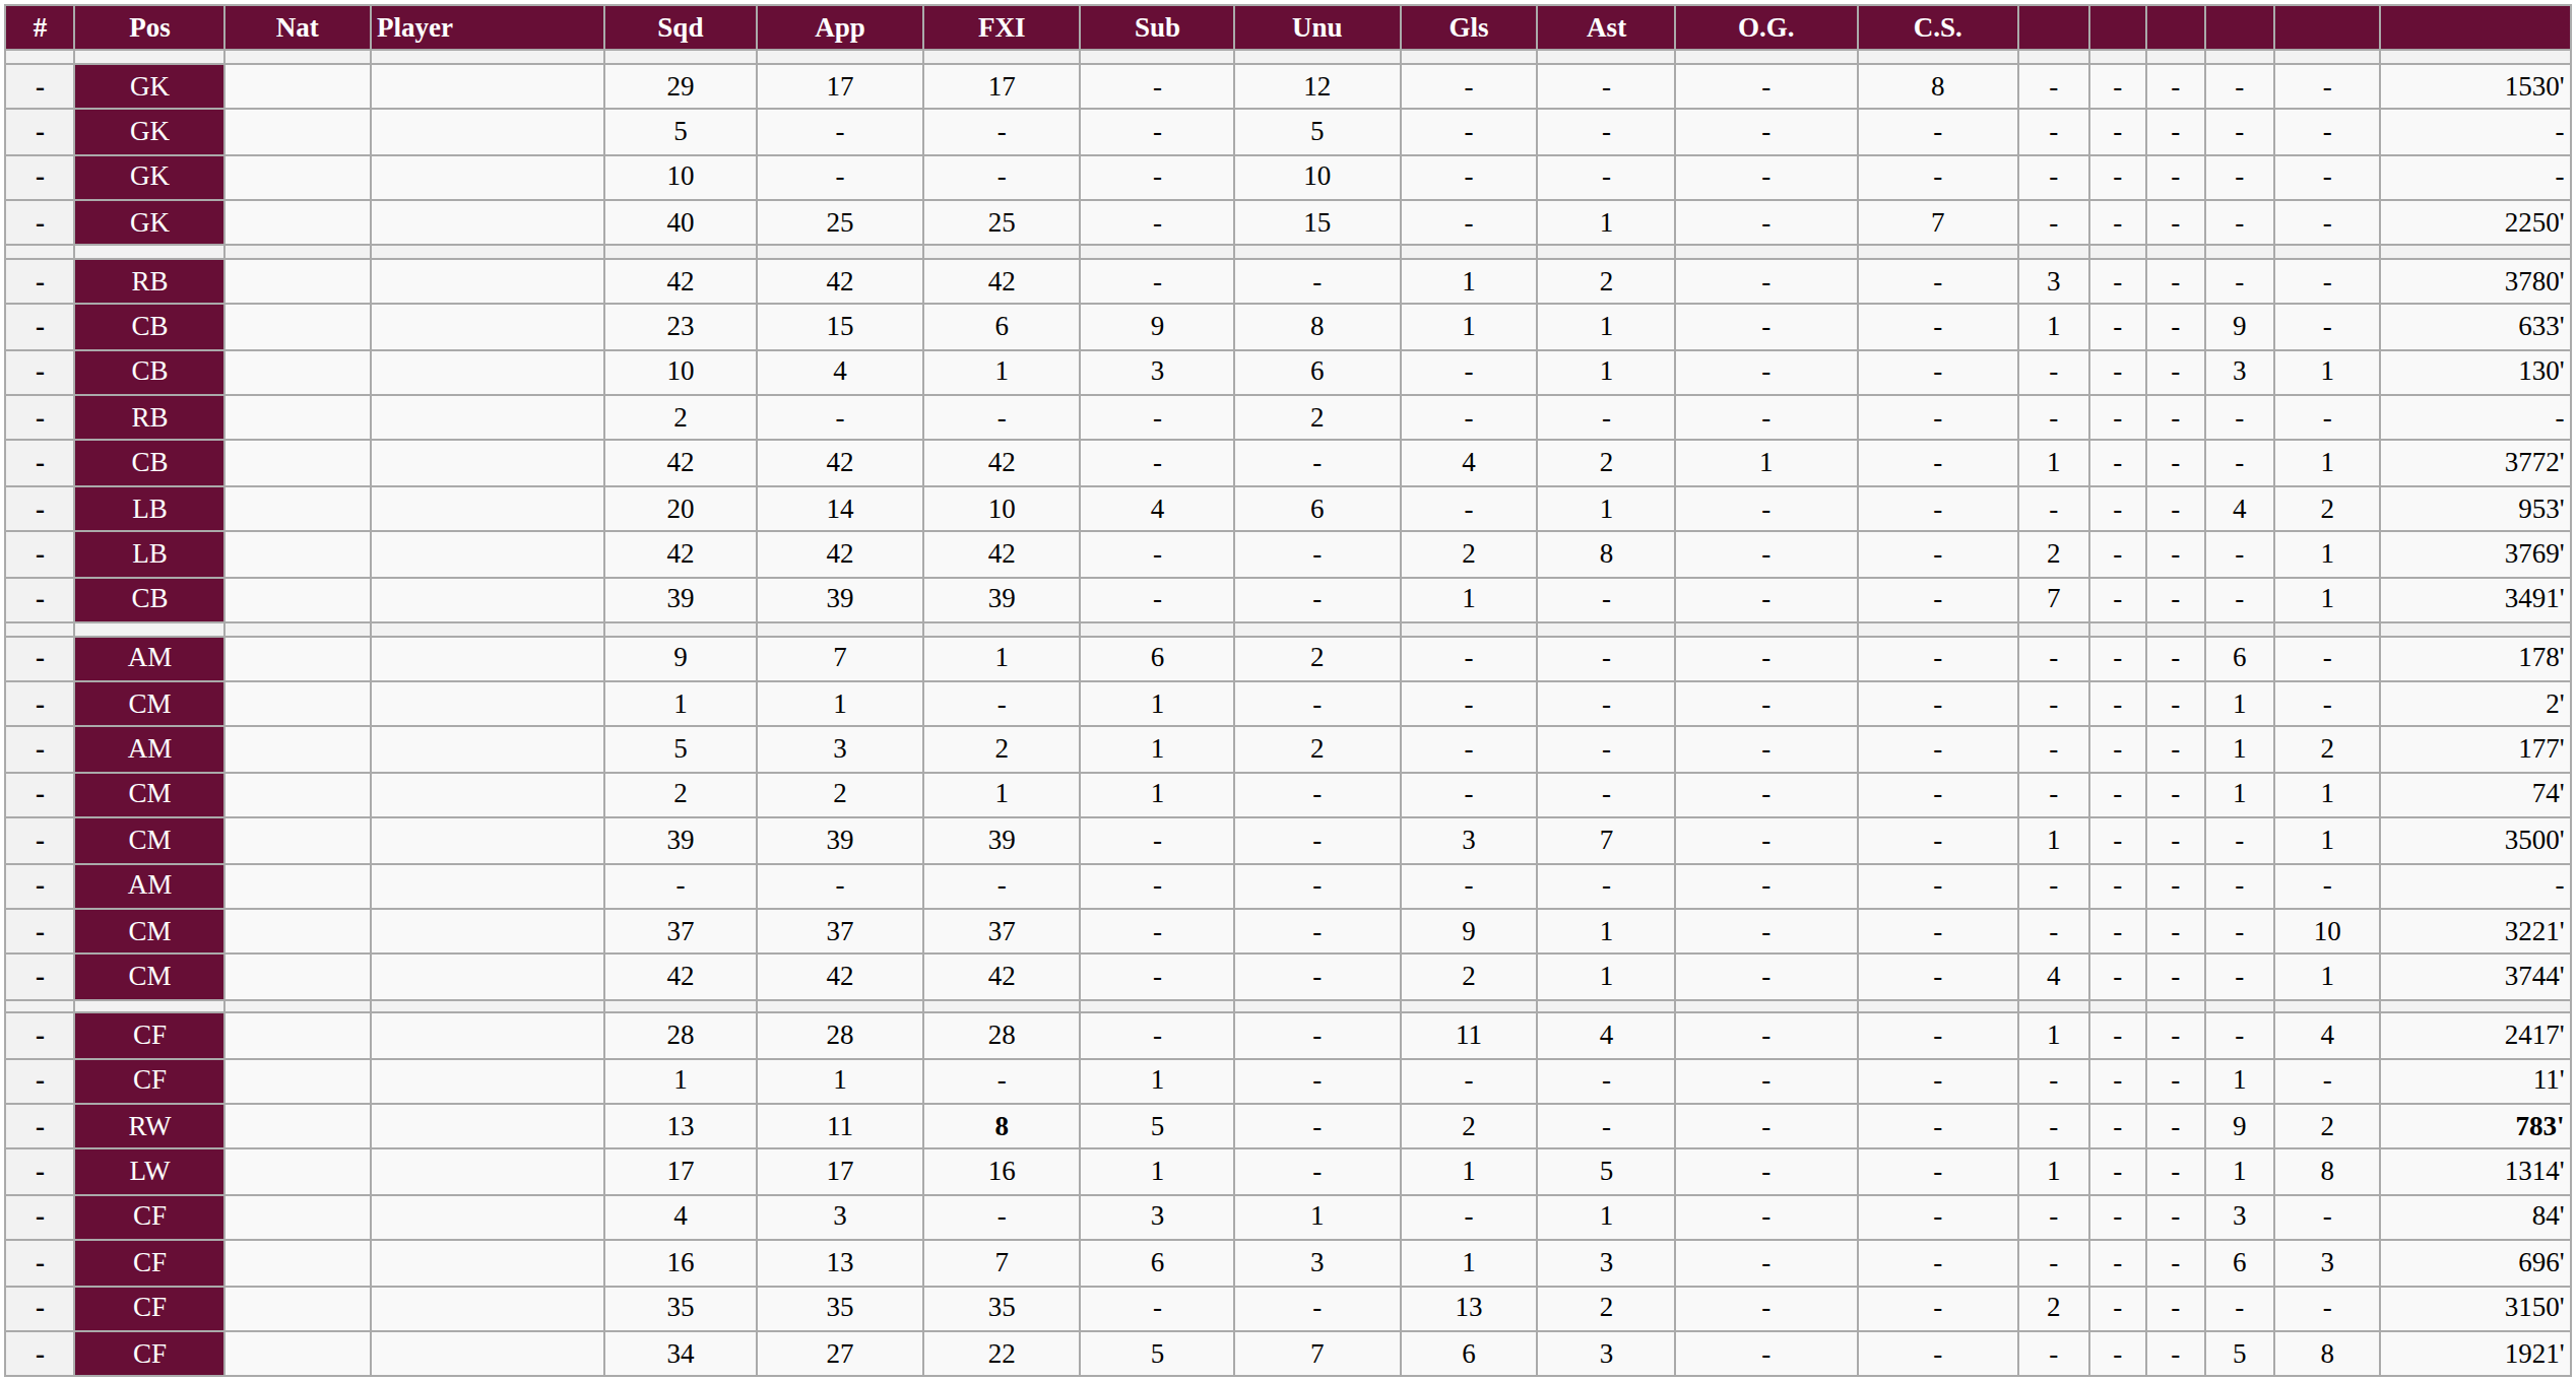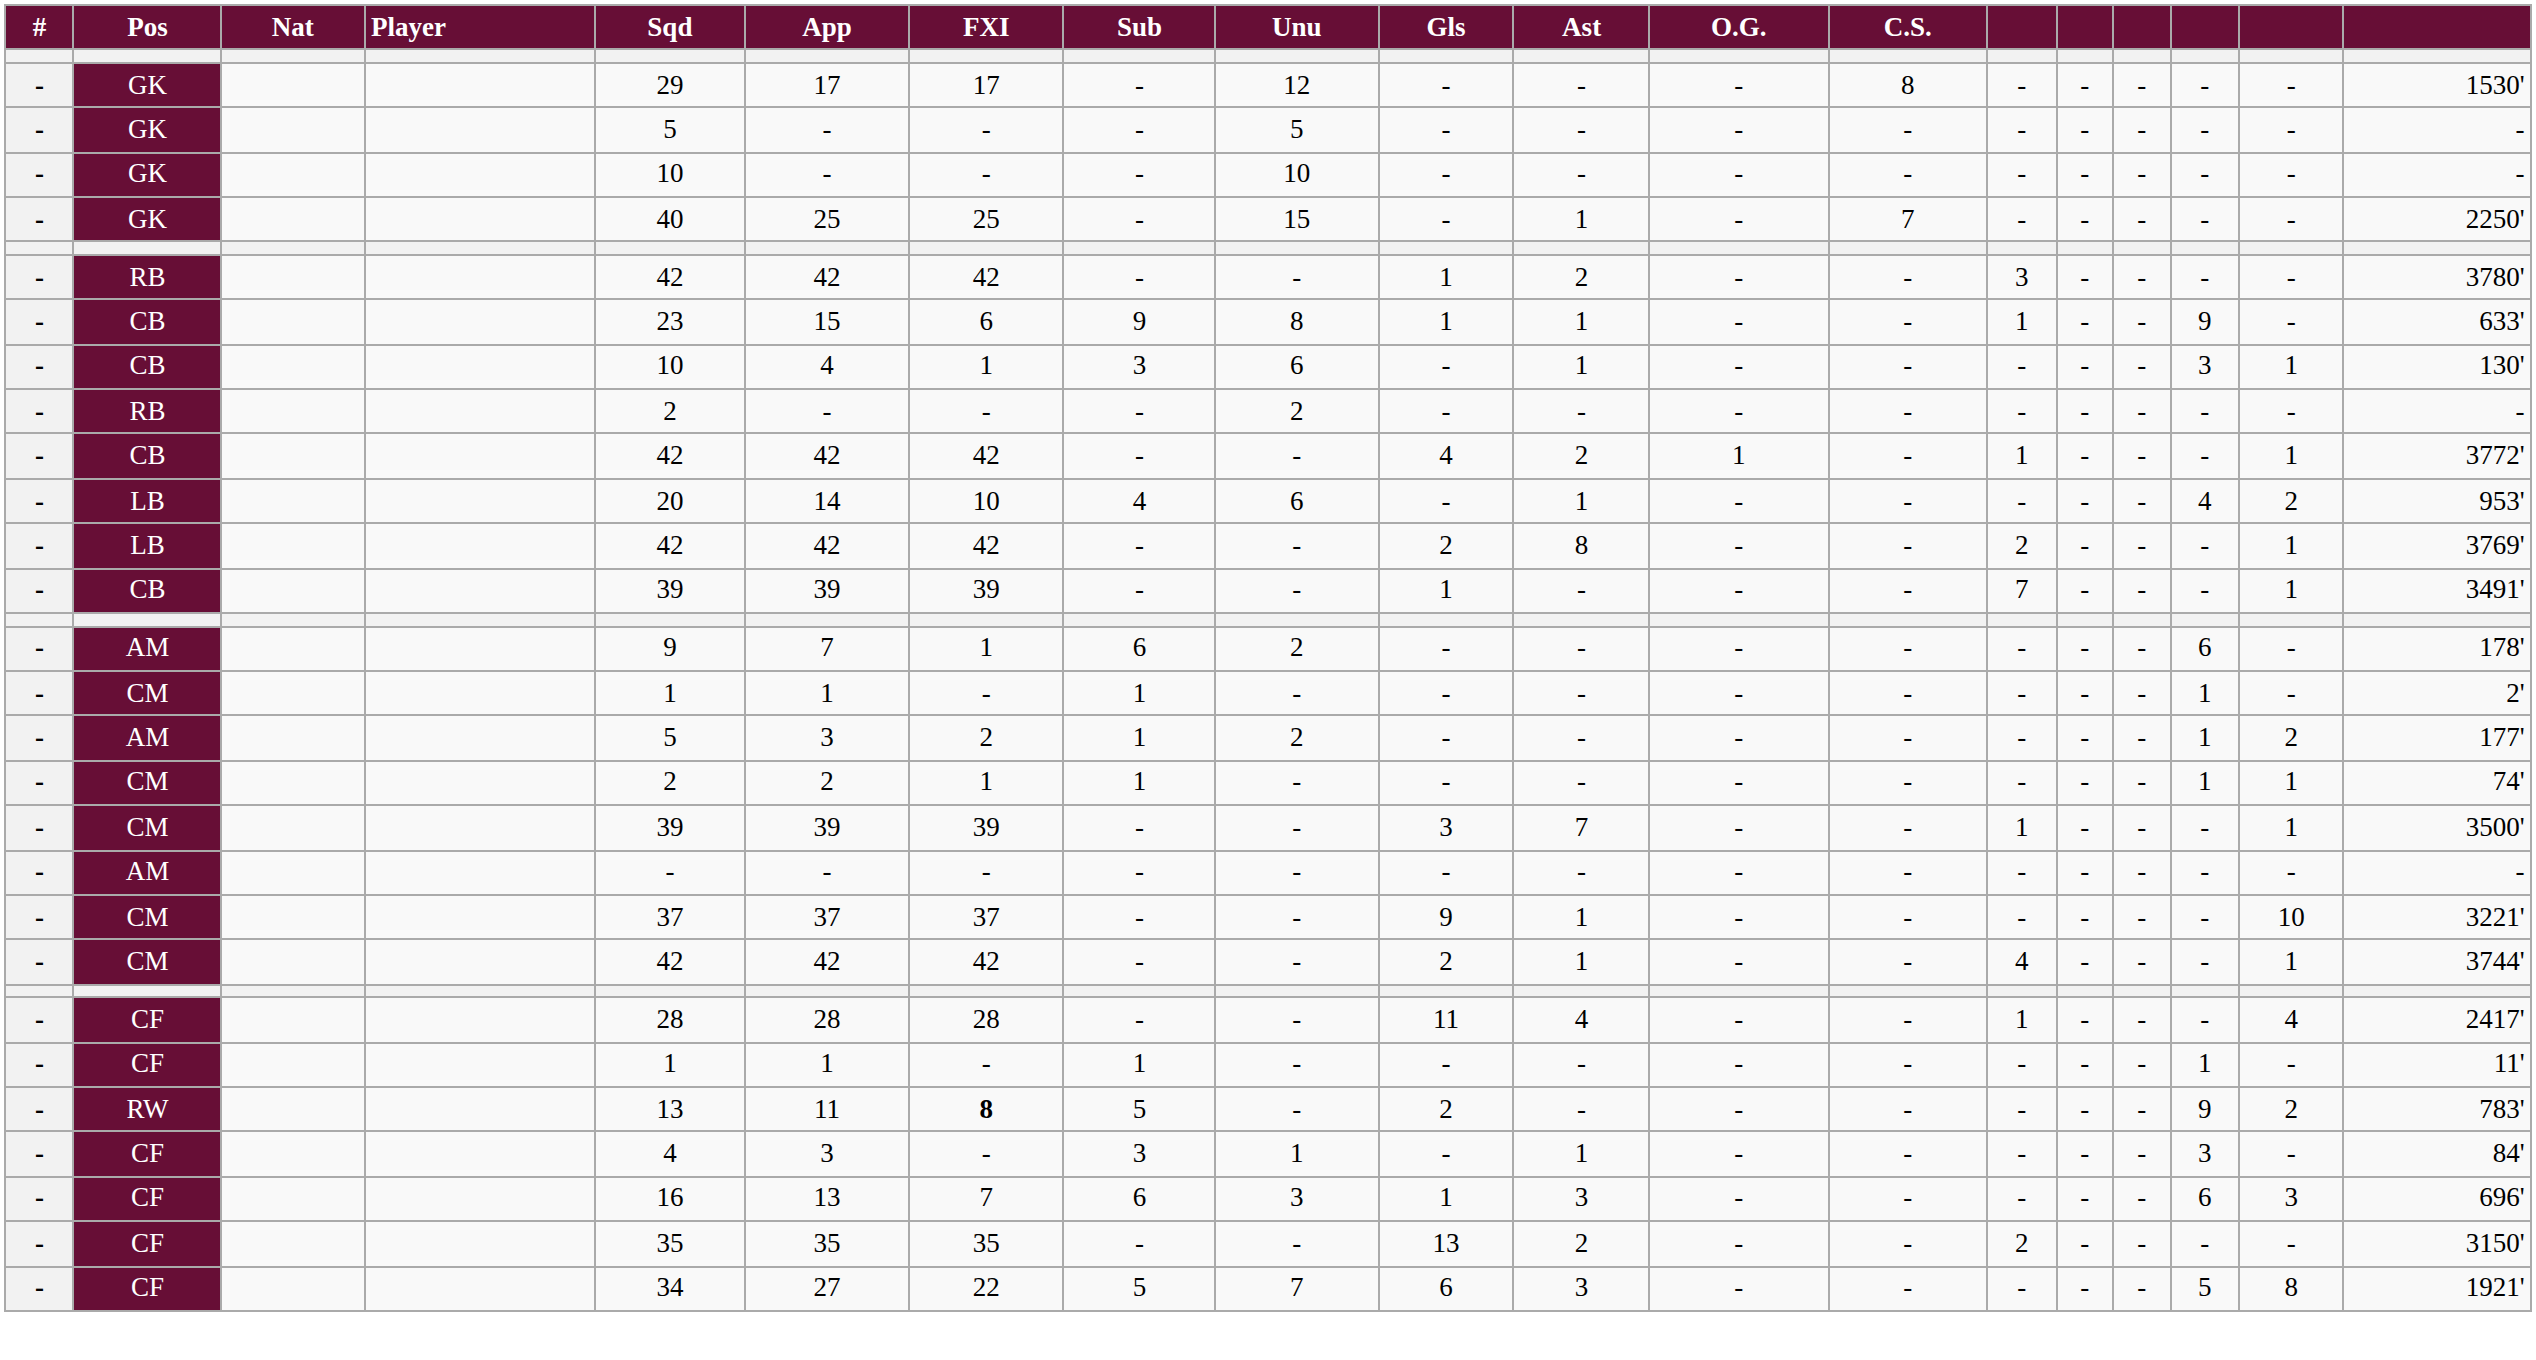RW | column 19: bold -> normal
- row: - | LW | 17 | 17 | 16 | 1 | - | 1 | 5 | - | - | 1 | - | - | 1 | 8 | 1314'
